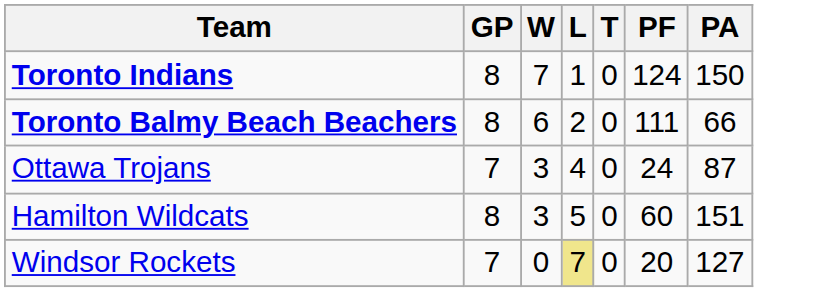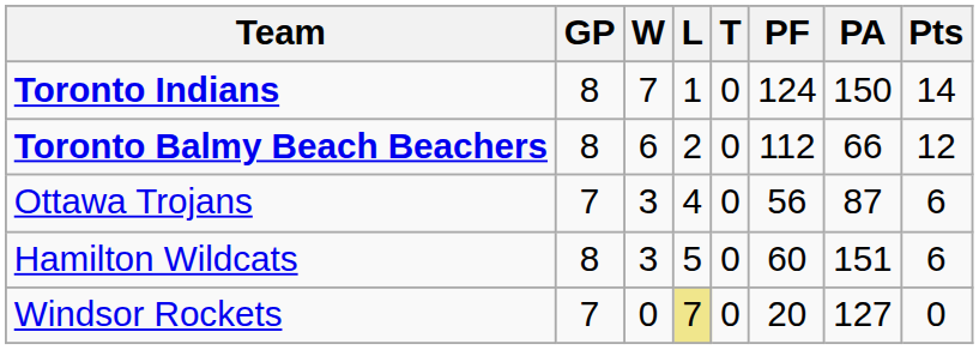+ column: Pts | 14 | 12 | 6 | 6 | 0
Toronto Balmy Beach Beachers | PF: 111 -> 112
Ottawa Trojans | PF: 24 -> 56
